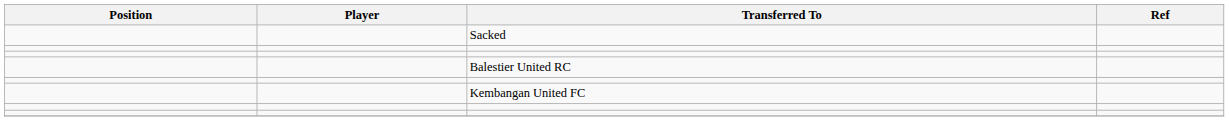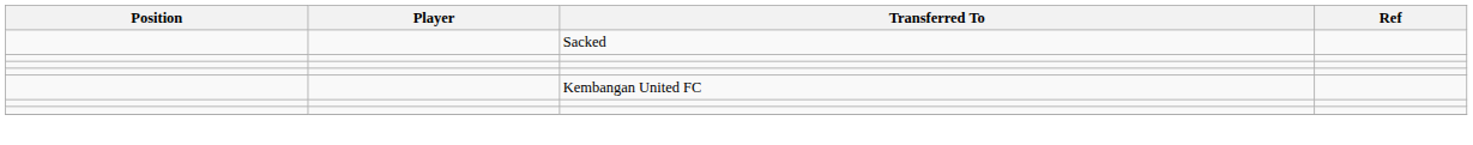- row: Balestier United RC
